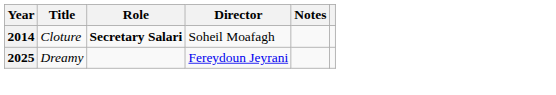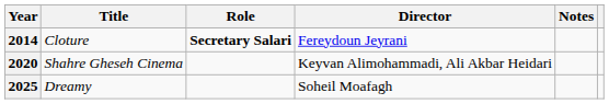2014 | Director: Soheil Moafagh -> Fereydoun Jeyrani
+ row: 2020 | Shahre Gheseh Cinema | Keyvan Alimohammadi, Ali Akbar Heidari
2025 | Director: Fereydoun Jeyrani -> Soheil Moafagh
